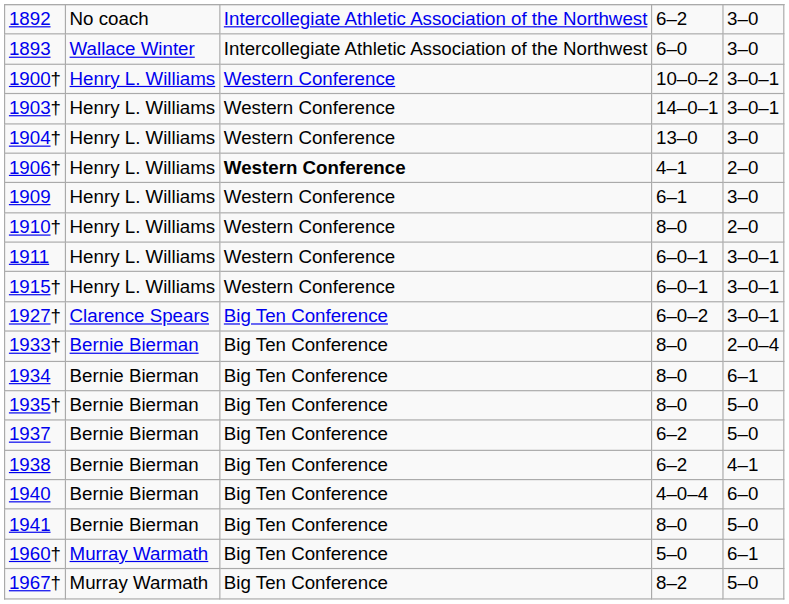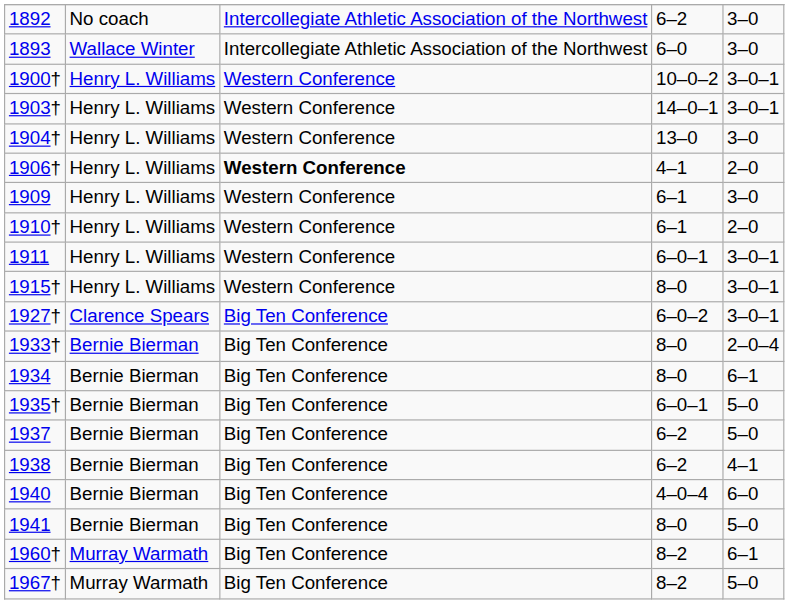1910† | column 4: 8–0 -> 6–1
1915† | column 4: 6–0–1 -> 8–0
1935† | column 4: 8–0 -> 6–0–1
1960† | column 4: 5–0 -> 8–2
